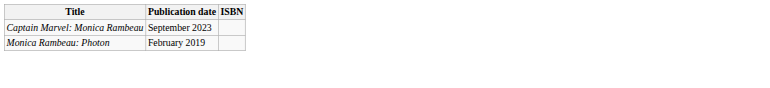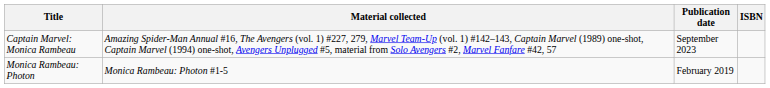+ column: Material collected | Amazing Spider-Man Annual #16, The Avengers (vol. 1) #227, 279, Marvel Team-Up (vol. 1) #142–143, Captain Marvel (1989) one-shot, Captain Marvel (1994) one-shot, Avengers Unplugged #5, material from Solo Avengers #2, Marvel Fanfare #42, 57 | Monica Rambeau: Photon #1-5
